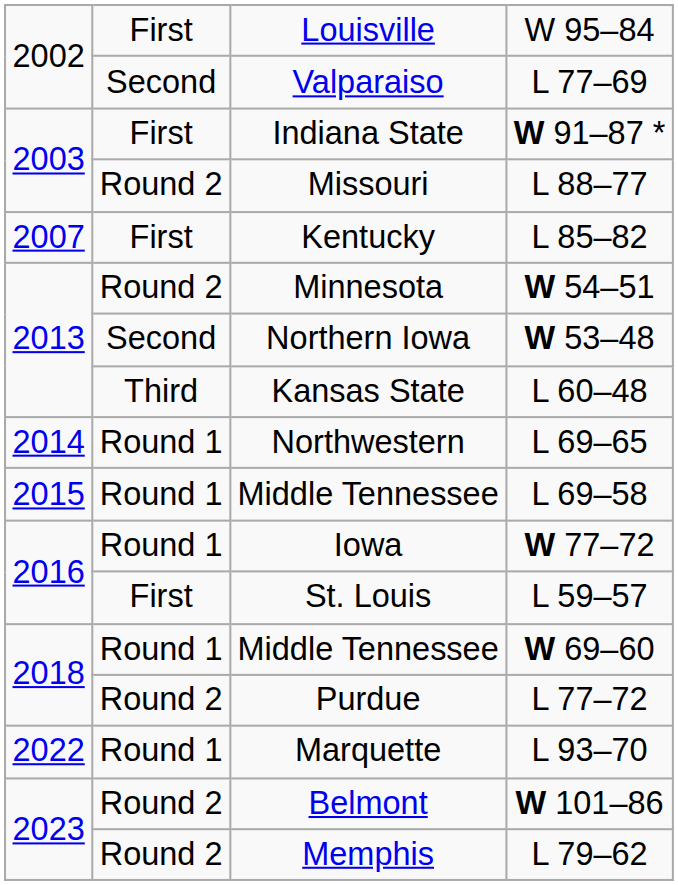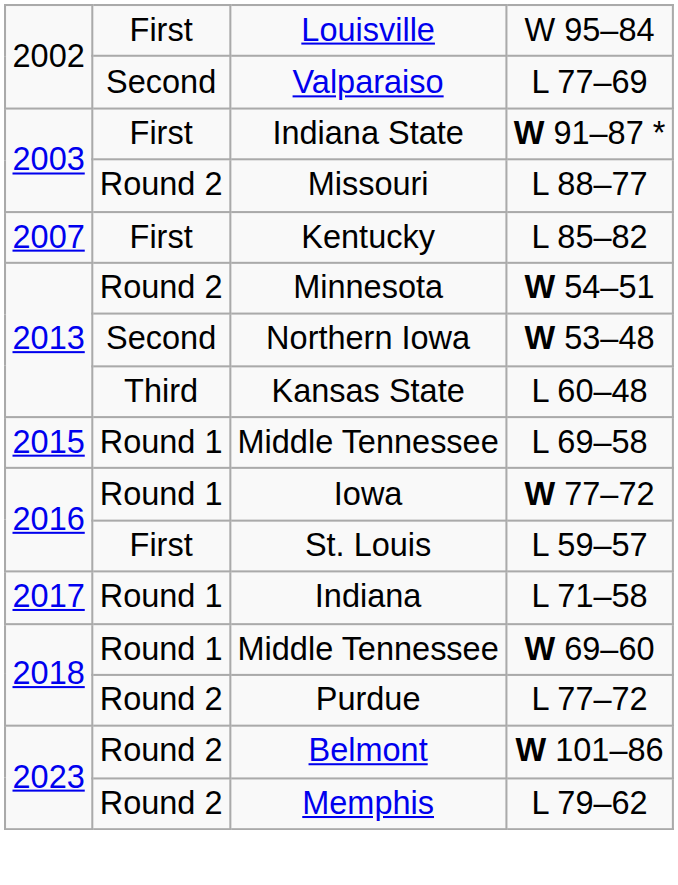- row: 2014 | Round 1 | Northwestern | L 69–65
+ row: 2017 | Round 1 | Indiana | L 71–58
- row: 2022 | Round 1 | Marquette | L 93–70
